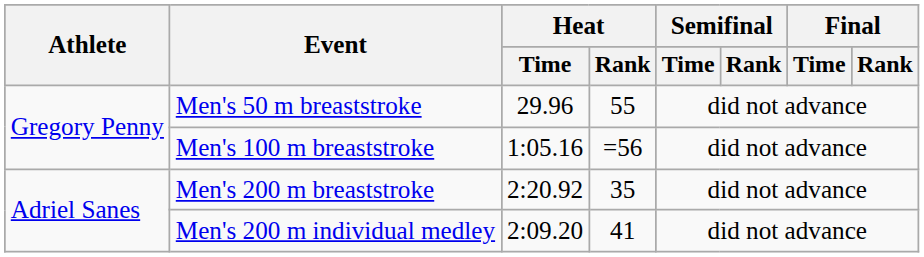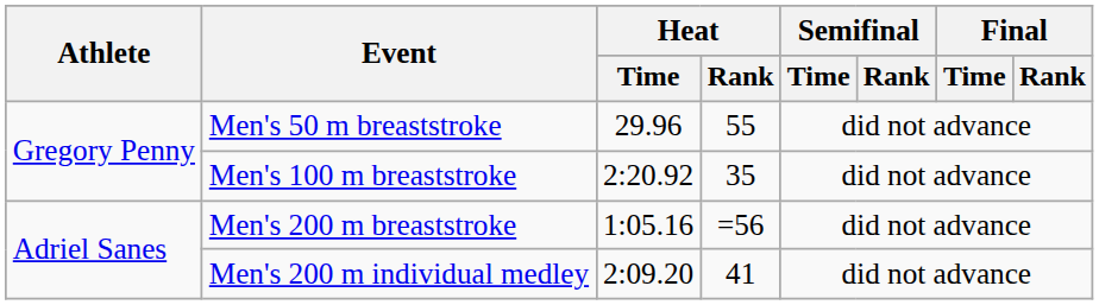Men's 100 m breaststroke | Heat / Time: 1:05.16 -> 2:20.92
Men's 100 m breaststroke | Heat / Rank: =56 -> 35
Men's 200 m breaststroke | Heat / Time: 2:20.92 -> 1:05.16
Men's 200 m breaststroke | Heat / Rank: 35 -> =56
